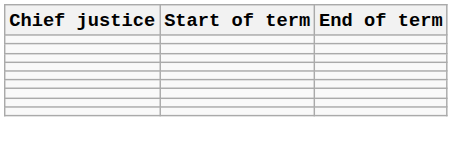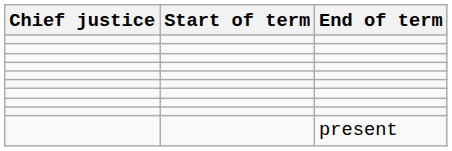+ row: present
